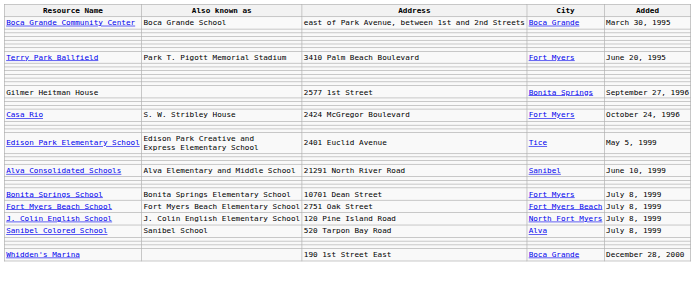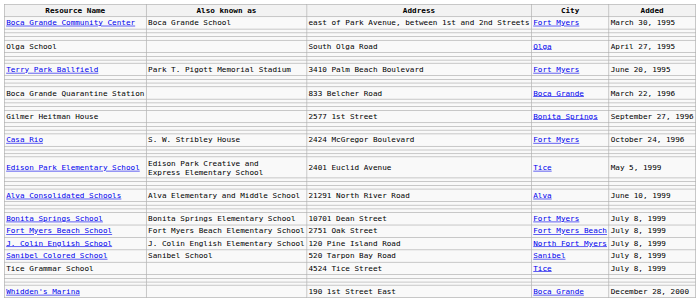Boca Grande Community Center | City: Boca Grande -> Fort Myers
+ row: Olga School | South Olga Road | Olga | April 27, 1995
+ row: Boca Grande Quarantine Station | 833 Belcher Road | Boca Grande | March 22, 1996
Alva Consolidated Schools | City: Sanibel -> Alva
Sanibel Colored School | City: Alva -> Sanibel
+ row: Tice Grammar School | 4524 Tice Street | Tice | July 8, 1999
